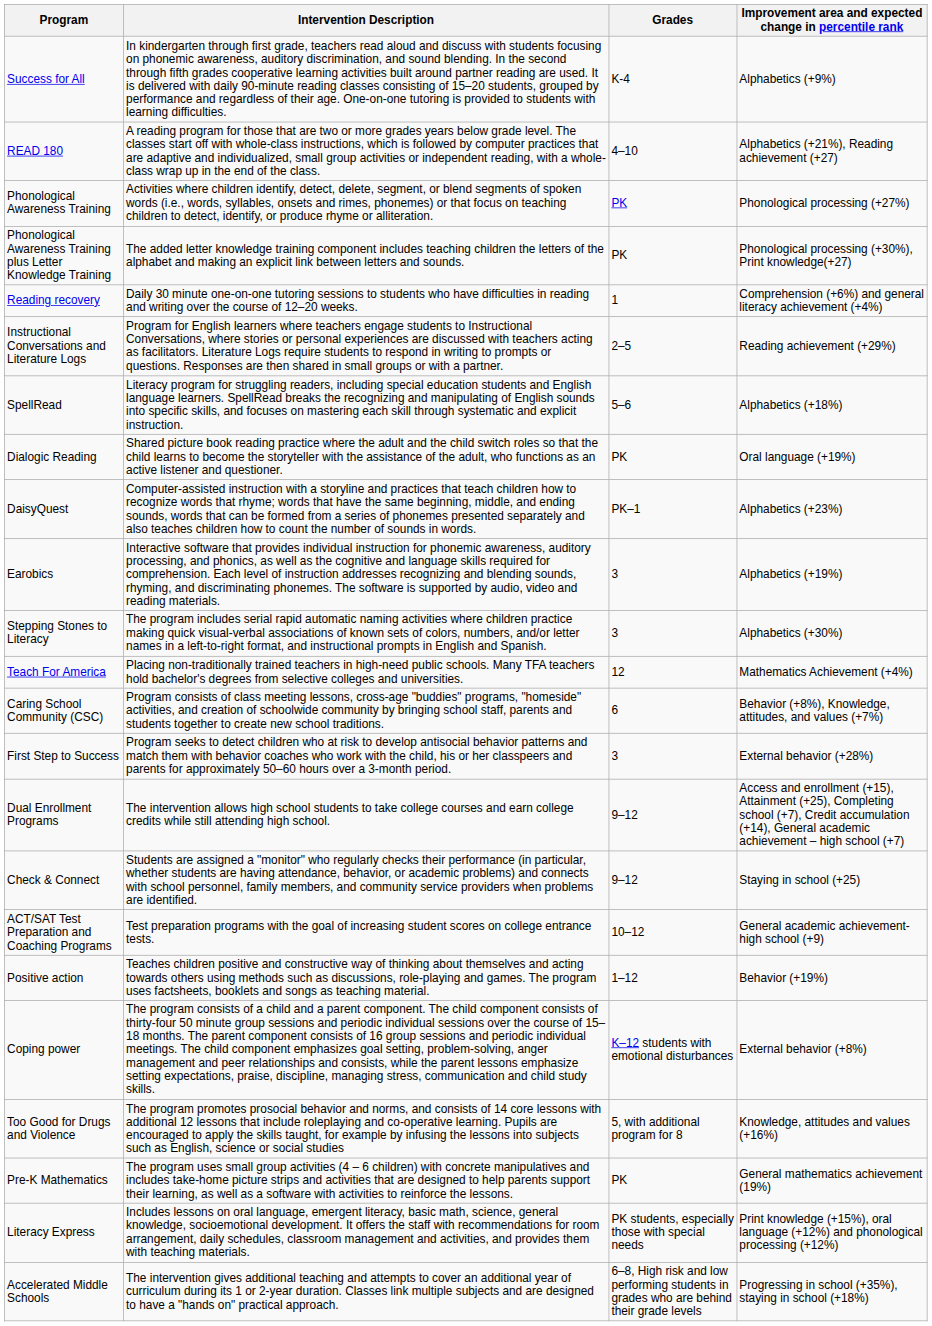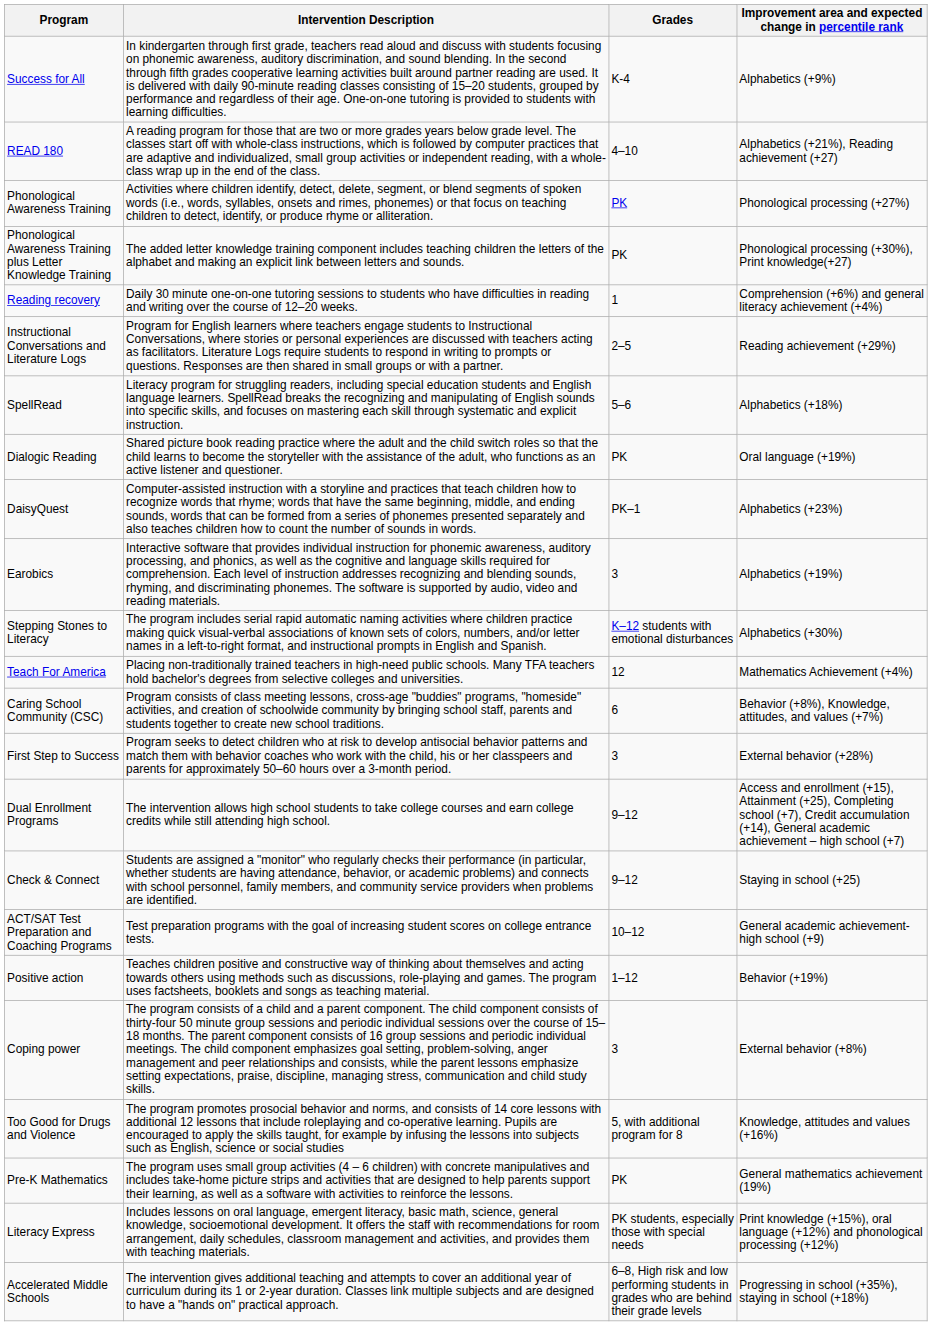Stepping Stones to Literacy | Grades: 3 -> K–12 students with emotional disturbances
Coping power | Grades: K–12 students with emotional disturbances -> 3
